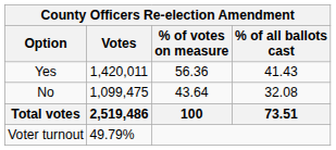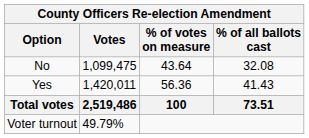rows swapped: Yes <-> No
